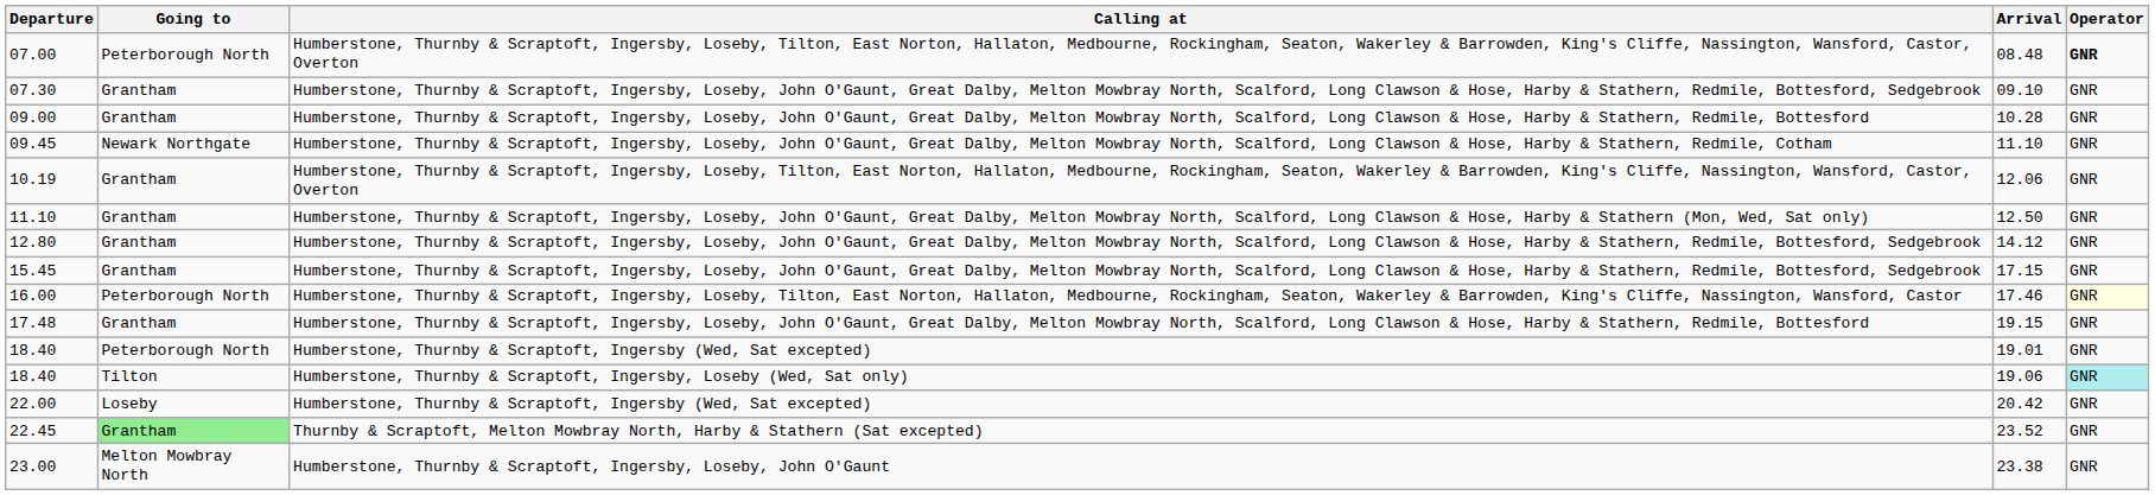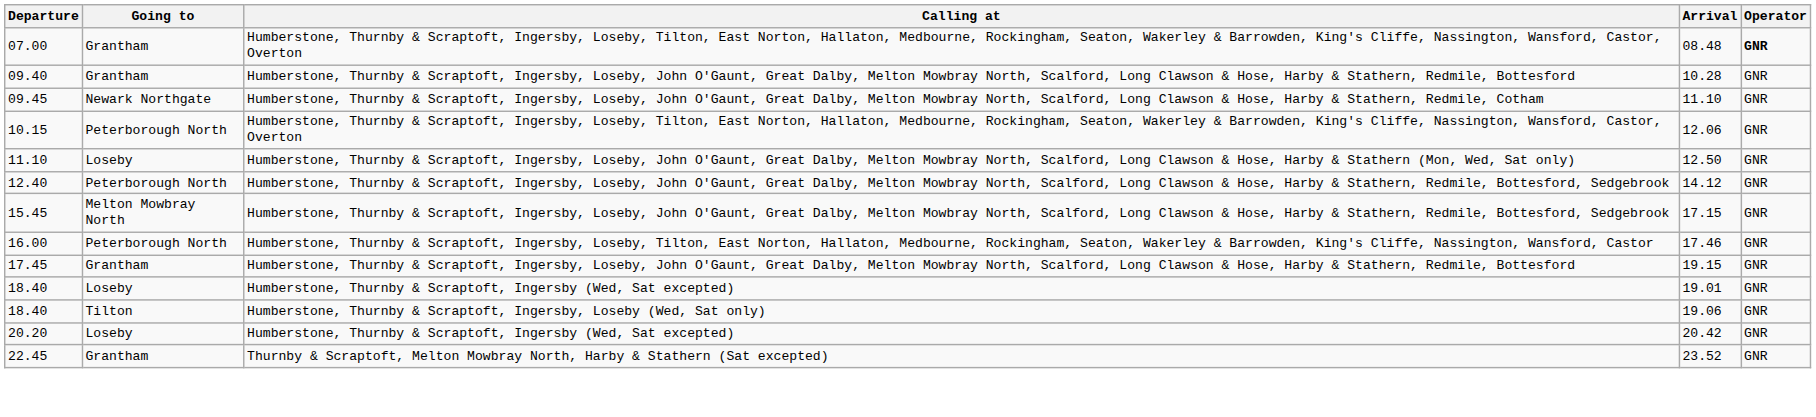08.48 | Going to: Peterborough North -> Grantham
- row: 07.30 | Grantham | Humberstone, Thurnby & Scraptoft, Ingersby, Loseby, John O'Gaunt, Great Dalby, Melton Mowbray North, Scalford, Long Clawson & Hose, Harby & Stathern, Redmile, Bottesford, Sedgebrook | 09.10 | GNR
10.28 | Departure: 09.00 -> 09.40
12.06 | Departure: 10.19 -> 10.15
12.06 | Going to: Grantham -> Peterborough North
12.50 | Going to: Grantham -> Loseby
14.12 | Departure: 12.80 -> 12.40
14.12 | Going to: Grantham -> Peterborough North
17.15 | Going to: Grantham -> Melton Mowbray North
17.46 | Operator: lightyellow background -> no background
19.15 | Departure: 17.48 -> 17.45
19.01 | Going to: Peterborough North -> Loseby
19.06 | Operator: paleturquoise background -> no background
20.42 | Departure: 22.00 -> 20.20
23.52 | Going to: lightgreen background -> no background
- row: 23.00 | Melton Mowbray North | Humberstone, Thurnby & Scraptoft, Ingersby, Loseby, John O'Gaunt | 23.38 | GNR
